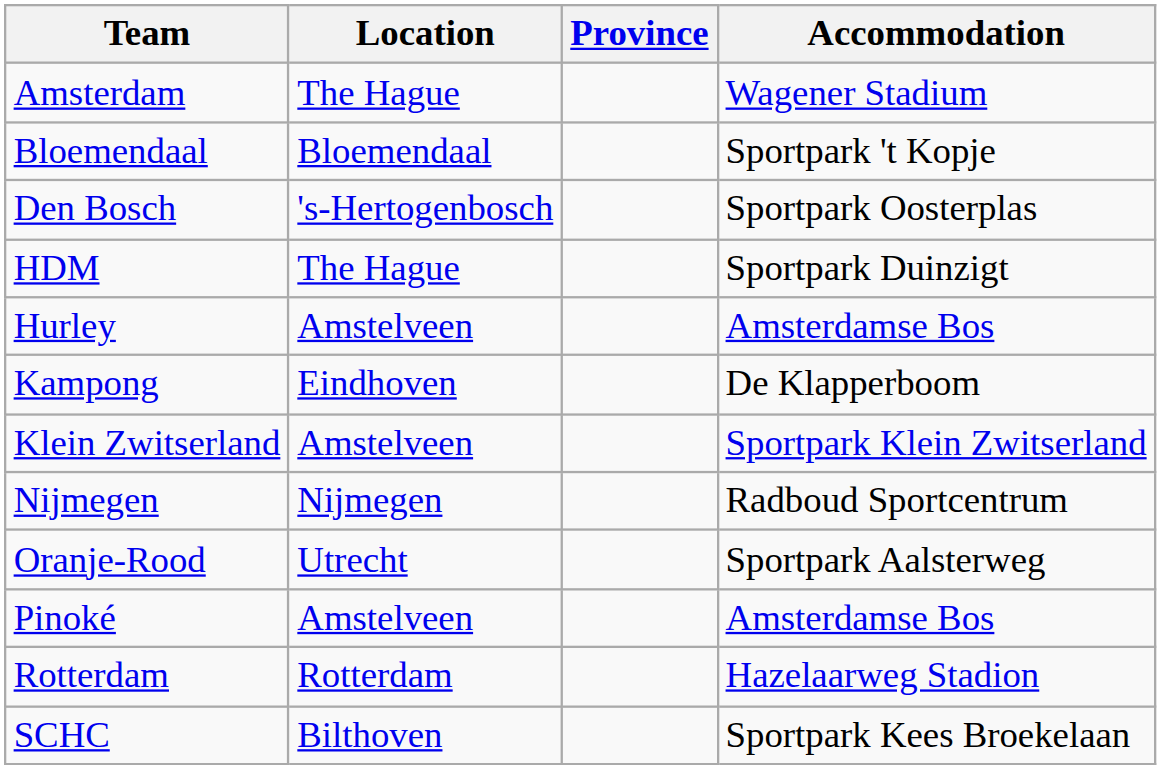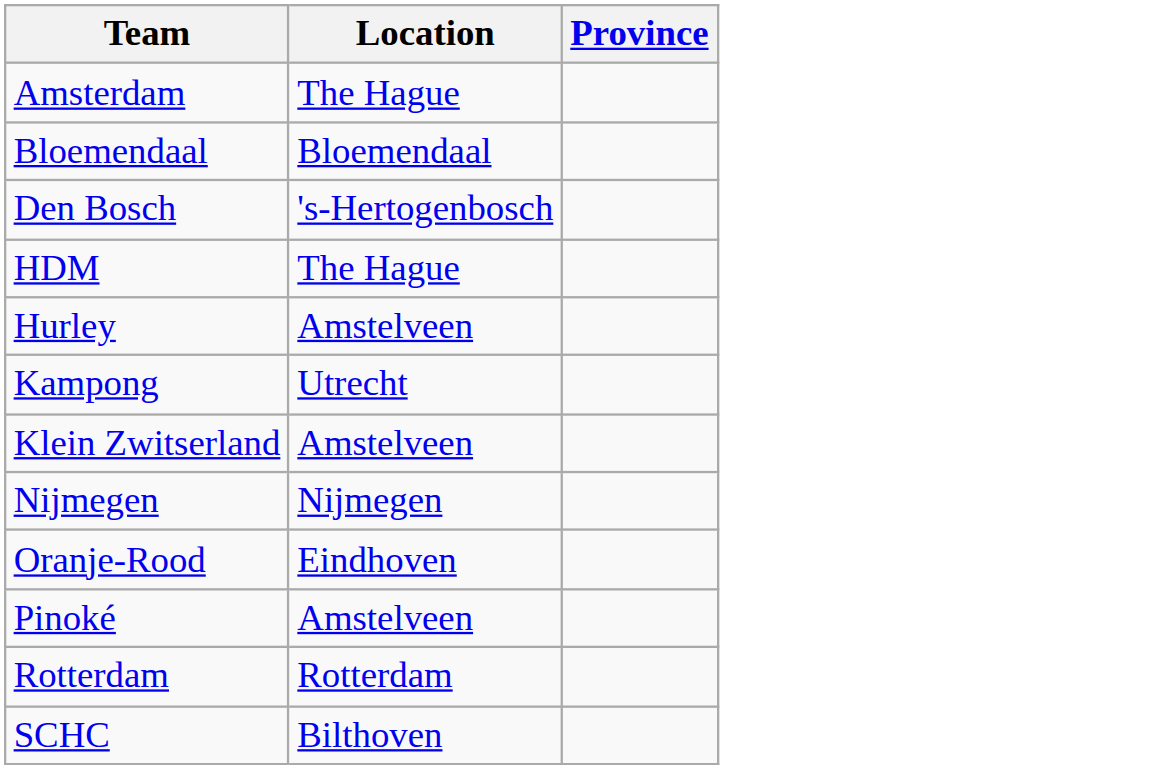- column: Accommodation | Wagener Stadium | Sportpark 't Kopje | Sportpark Oosterplas | Sportpark Duinzigt | Amsterdamse Bos | De Klapperboom | Sportpark Klein Zwitserland | Radboud Sportcentrum | Sportpark Aalsterweg | Amsterdamse Bos | Hazelaarweg Stadion | Sportpark Kees Broekelaan
Kampong | Location: Eindhoven -> Utrecht
Oranje-Rood | Location: Utrecht -> Eindhoven
